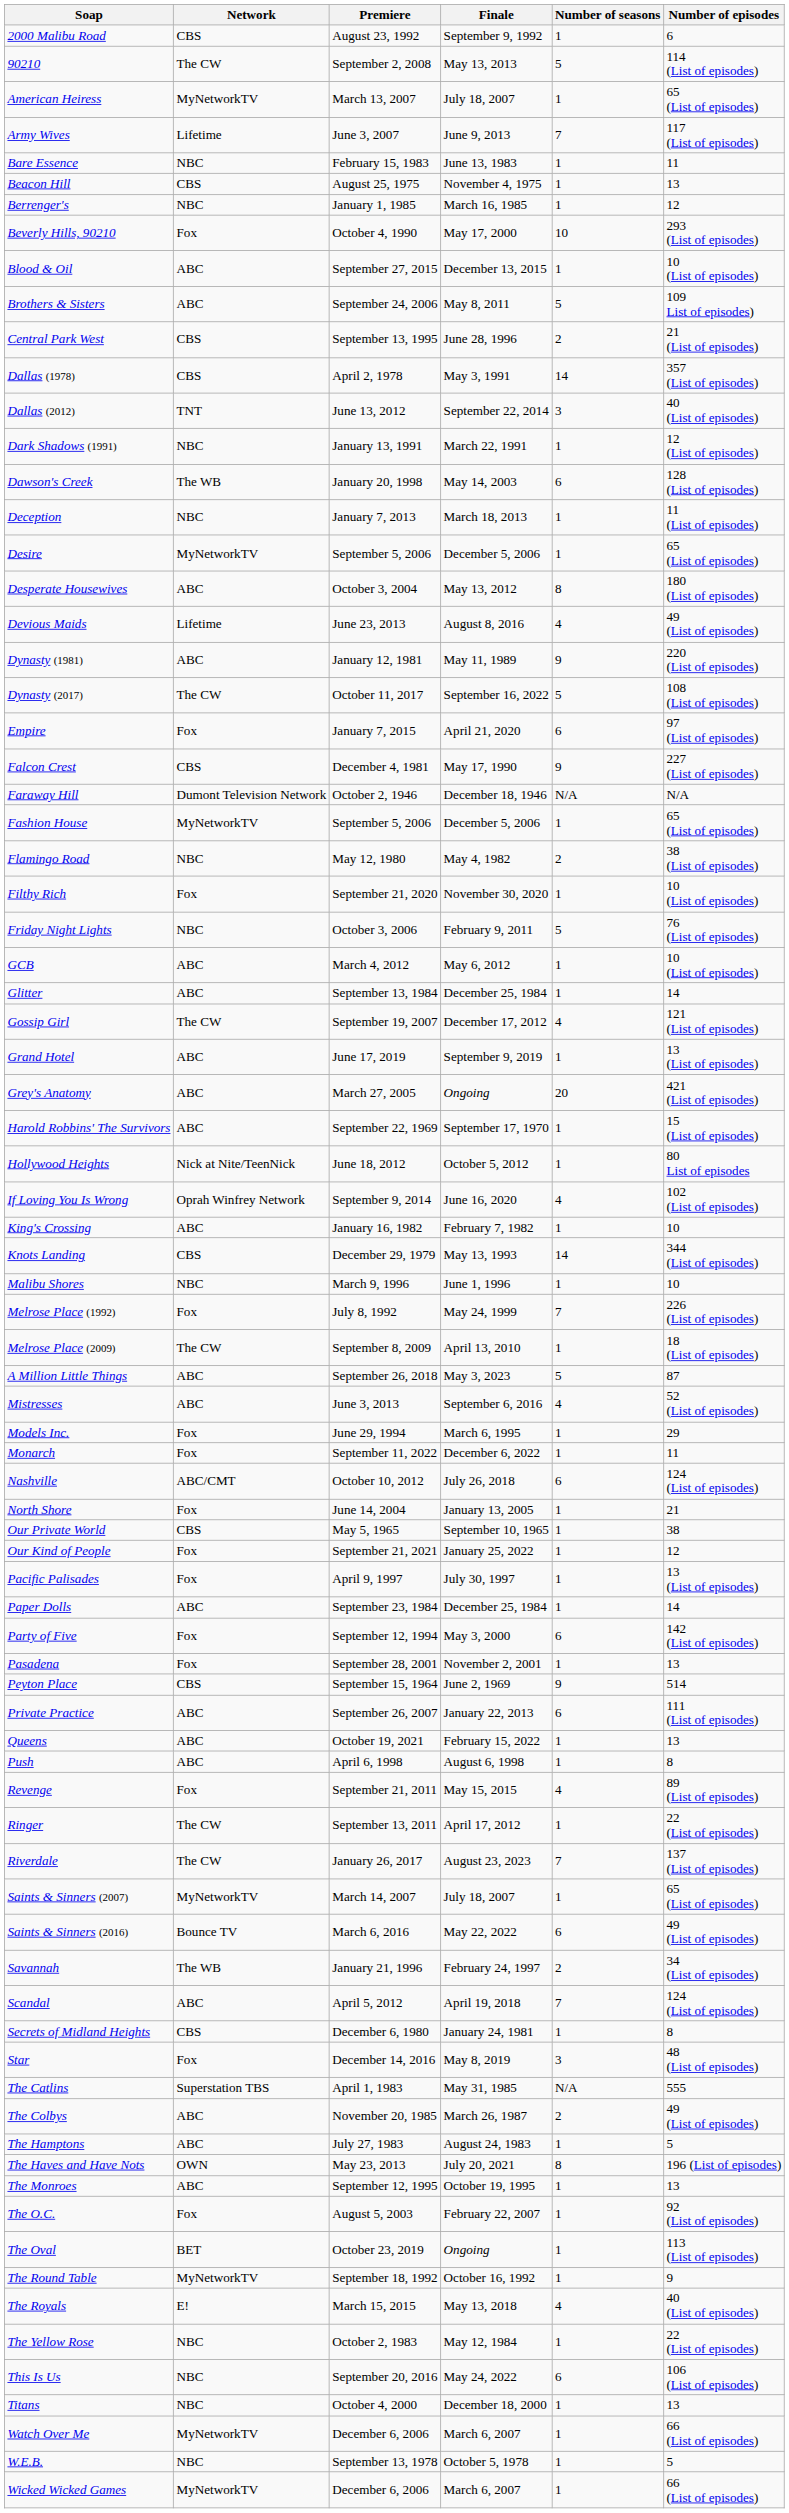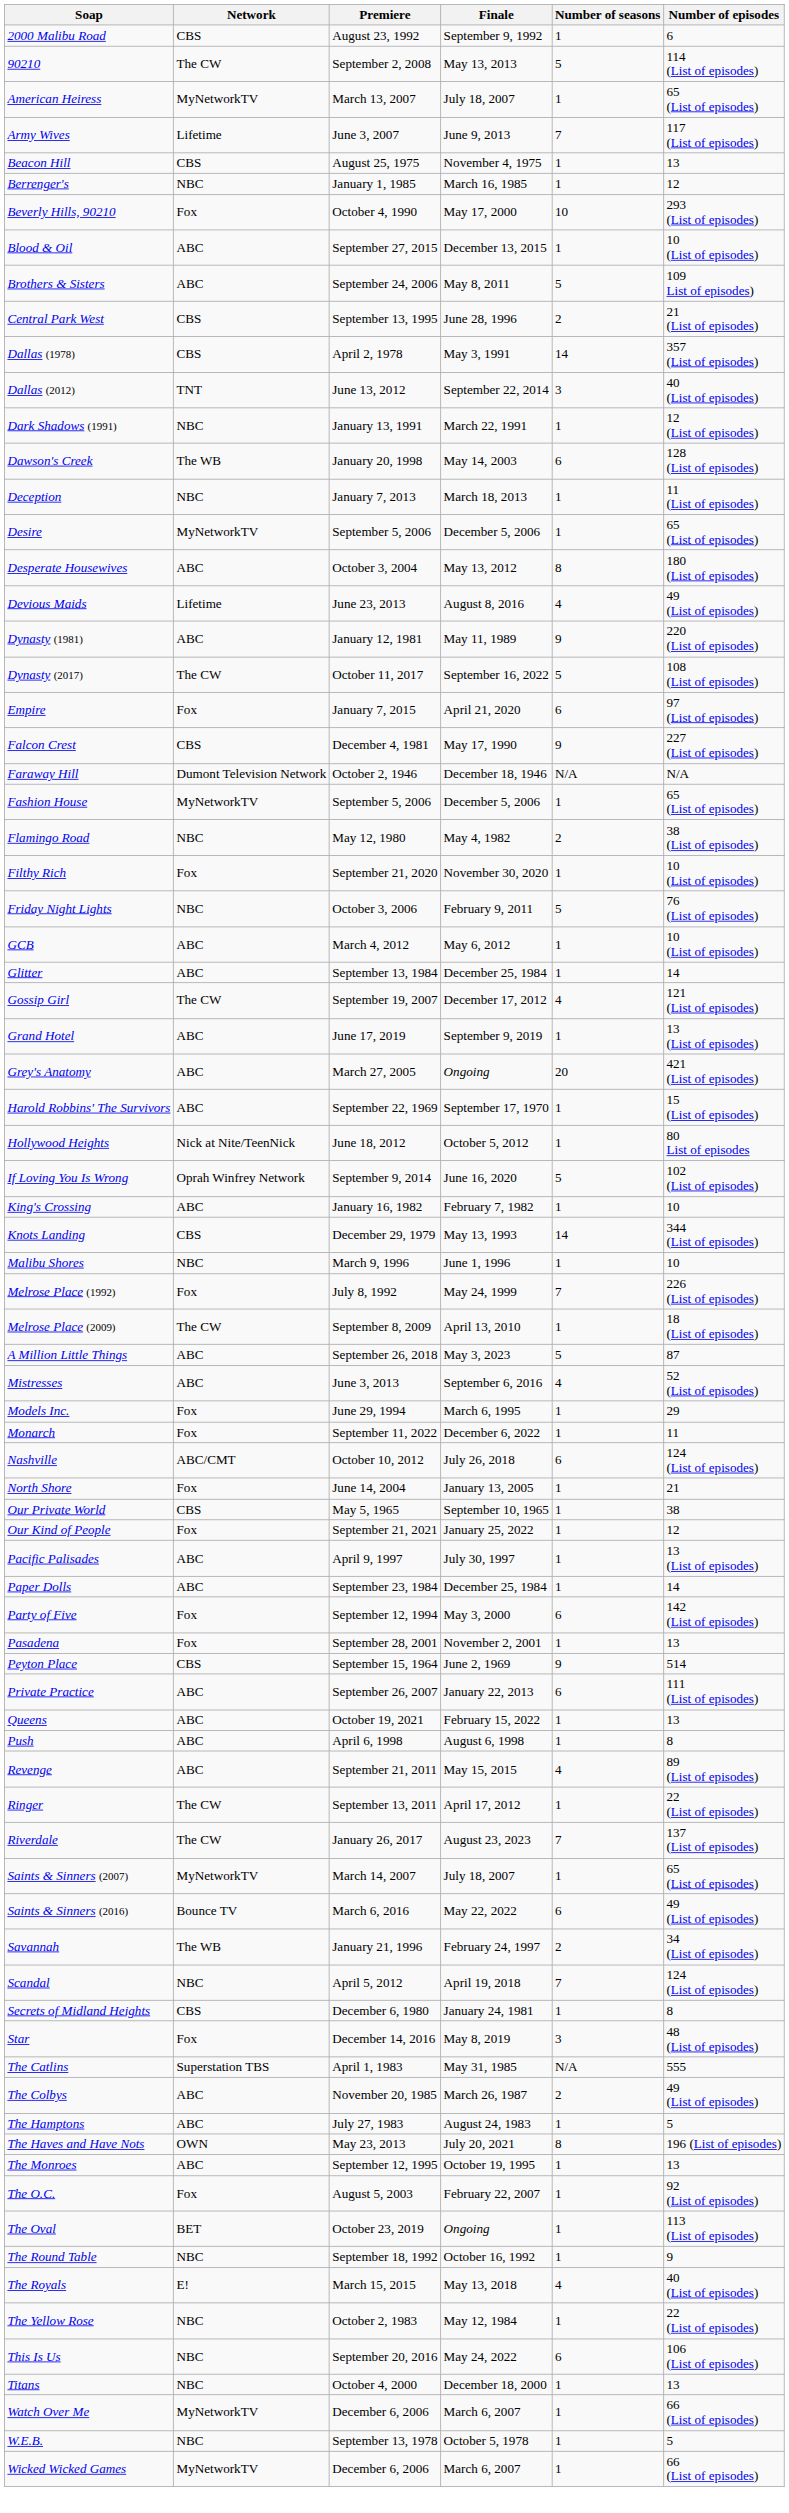- row: Bare Essence | NBC | February 15, 1983 | June 13, 1983 | 1 | 11
If Loving You Is Wrong | Number of seasons: 4 -> 5
Pacific Palisades | Network: Fox -> ABC
Revenge | Network: Fox -> ABC
Scandal | Network: ABC -> NBC
The Round Table | Network: MyNetworkTV -> NBC
